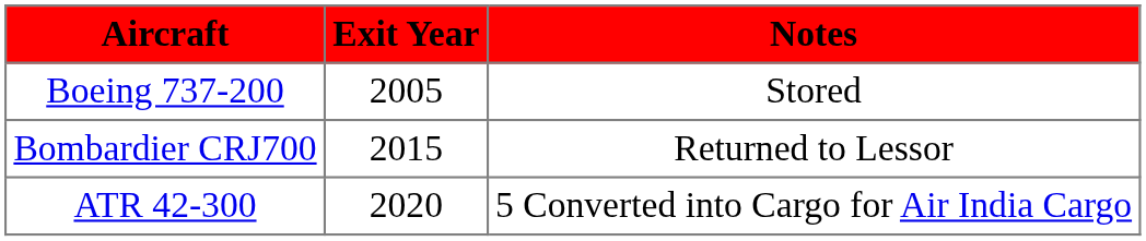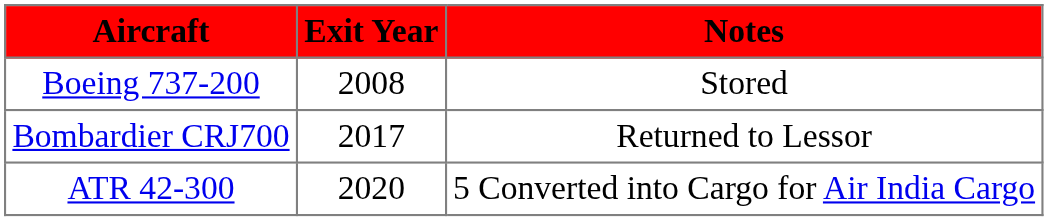Boeing 737-200 | Exit Year: 2005 -> 2008
Bombardier CRJ700 | Exit Year: 2015 -> 2017
